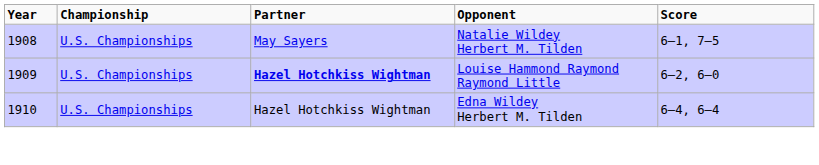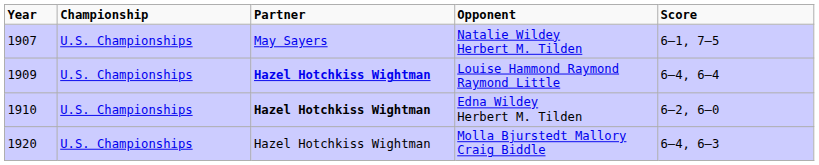Natalie Wildey Herbert M. Tilden | Year: 1908 -> 1907
Louise Hammond Raymond Raymond Little | Score: 6–2, 6–0 -> 6–4, 6–4
Edna Wildey Herbert M. Tilden | Partner: normal -> bold
Edna Wildey Herbert M. Tilden | Score: 6–4, 6–4 -> 6–2, 6–0
+ row: 1920 | U.S. Championships | Hazel Hotchkiss Wightman | Molla Bjurstedt Mallory Craig Biddle | 6–4, 6–3
